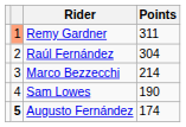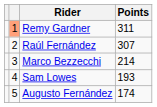Raúl Fernández | Points: 304 -> 307
Sam Lowes | Points: 190 -> 193
Augusto Fernández | column 2: bold -> normal
